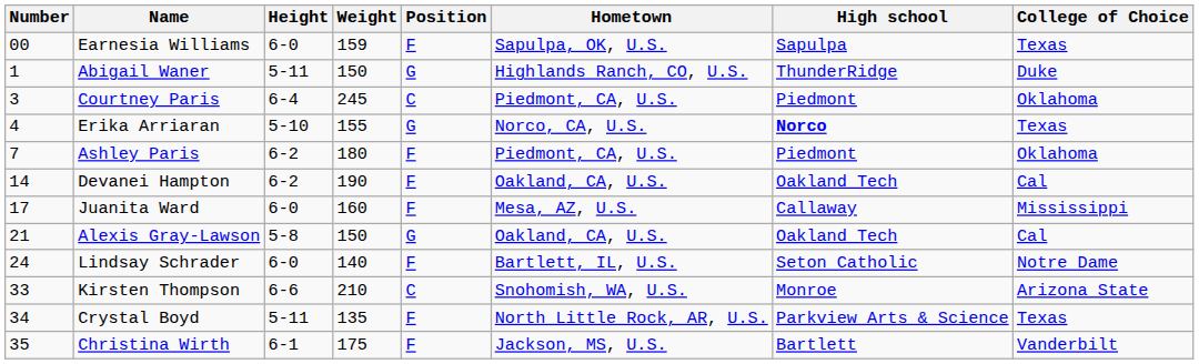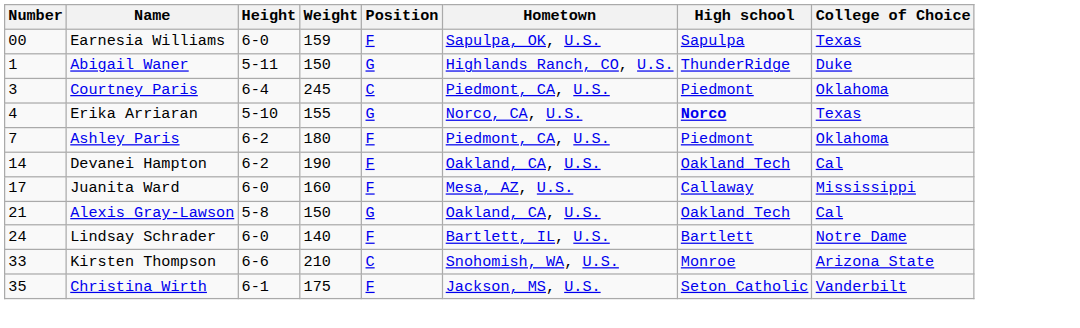Lindsay Schrader | High school: Seton Catholic -> Bartlett
- row: 34 | Crystal Boyd | 5-11 | 135 | F | North Little Rock, AR, U.S. | Parkview Arts & Science | Texas
Christina Wirth | High school: Bartlett -> Seton Catholic
